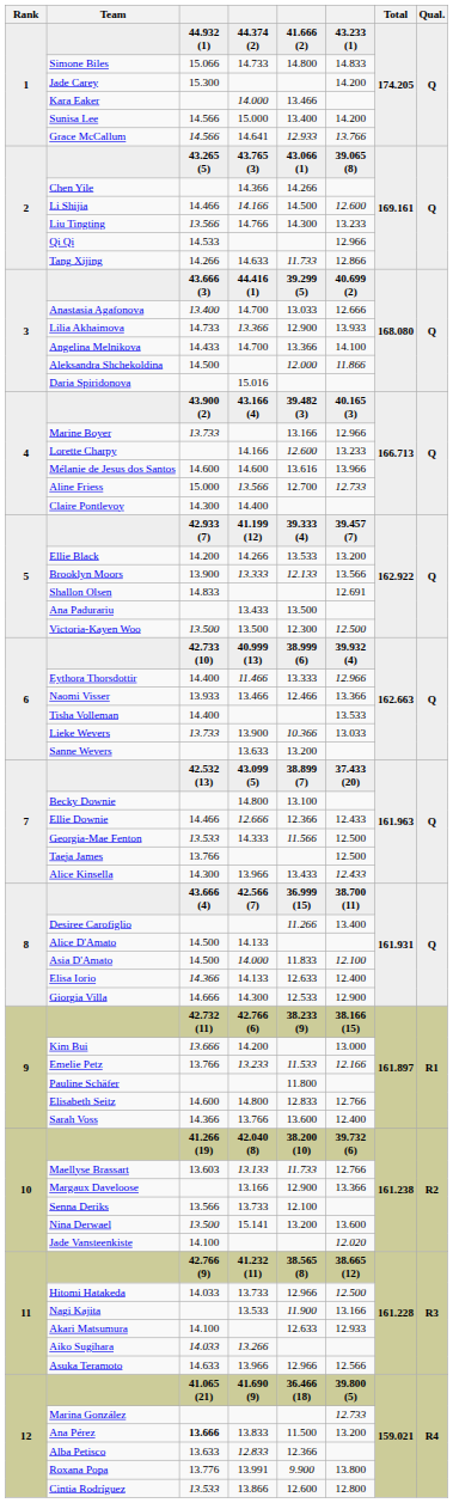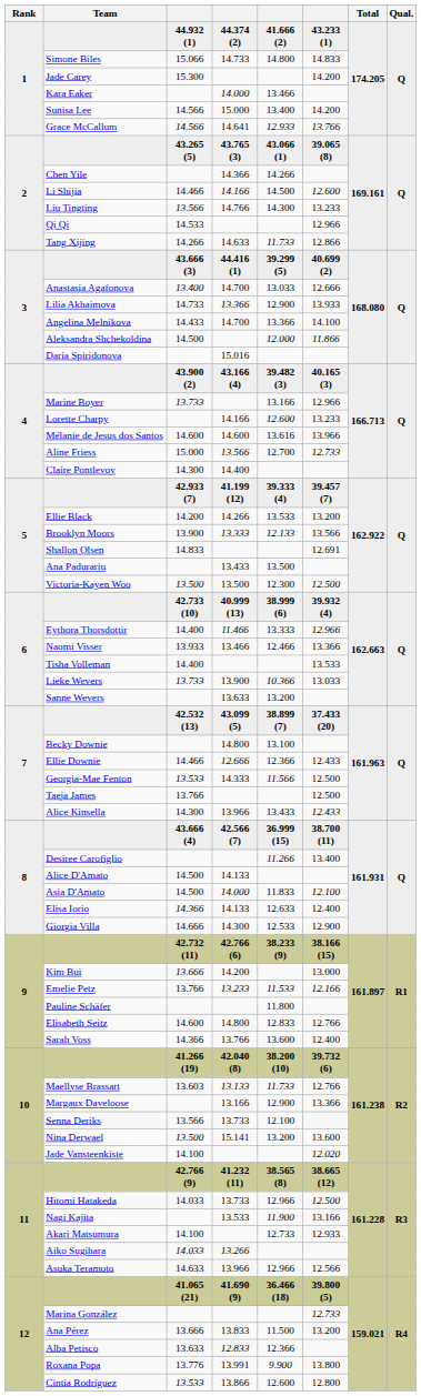Akari Matsumura | column 5: 12.633 -> 12.733
Ana Pérez | column 3: bold -> normal
